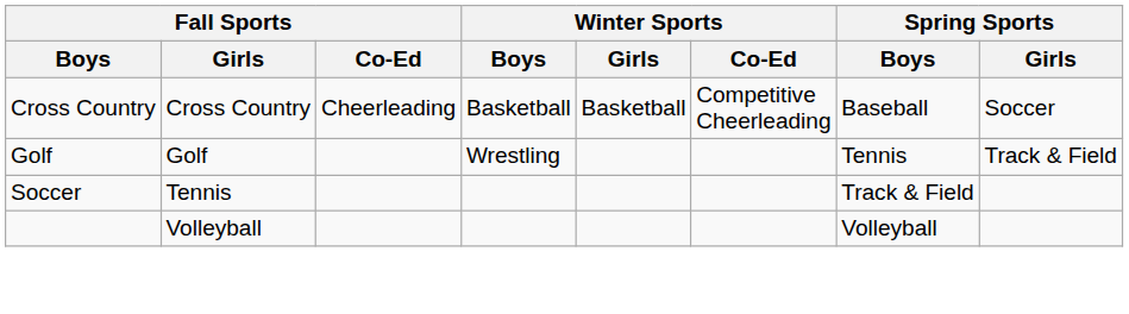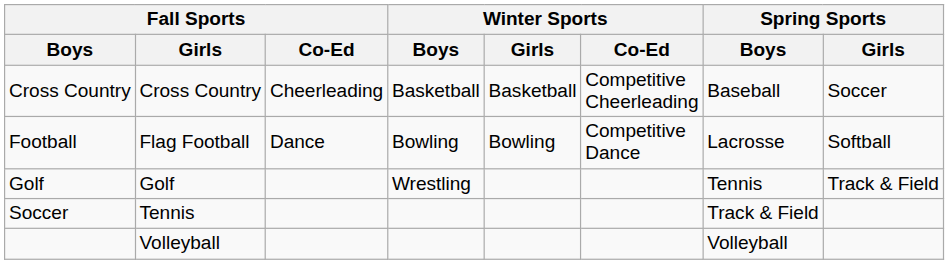+ row: Football | Flag Football | Dance | Bowling | Bowling | Competitive Dance | Lacrosse | Softball
